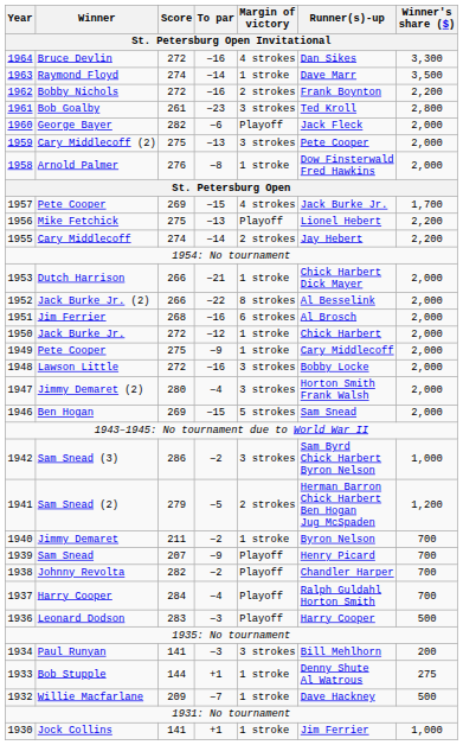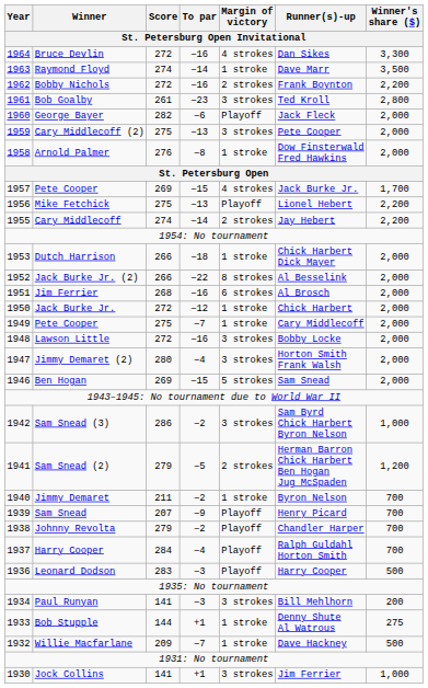Dutch Harrison | To par: −21 -> −18
1949 / Pete Cooper | To par: −9 -> −7
Johnny Revolta | Score: 282 -> 279
Jock Collins | Margin of victory: 1 stroke -> 3 strokes
